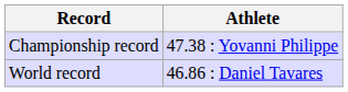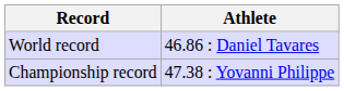rows swapped: World record <-> Championship record
